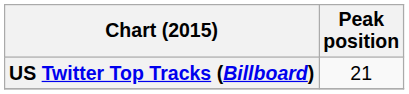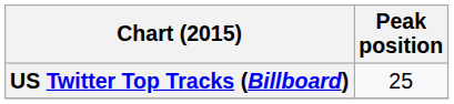US Twitter Top Tracks (Billboard) | Peak position: 21 -> 25
